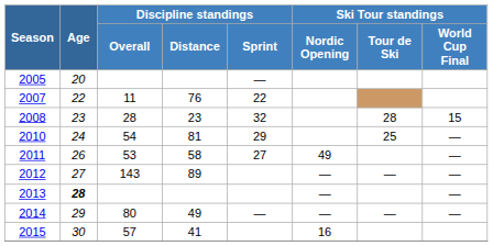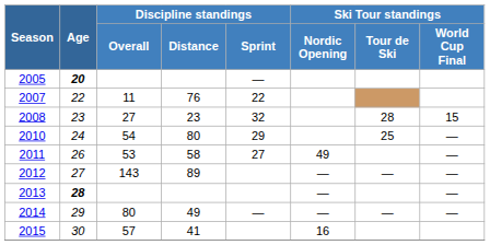2005 | Age: normal -> bold
2008 | Discipline standings / Overall: 28 -> 27
2010 | Discipline standings / Distance: 81 -> 80
